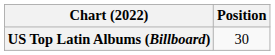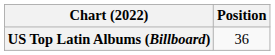US Top Latin Albums (Billboard) | Position: 30 -> 36
